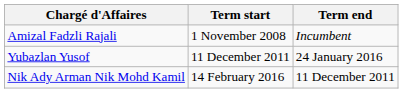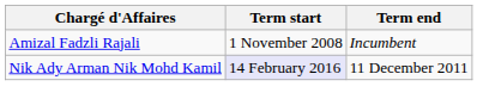- row: Yubazlan Yusof | 11 December 2011 | 24 January 2016
Nik Ady Arman Nik Mohd Kamil | Term start: no background -> lavender background
